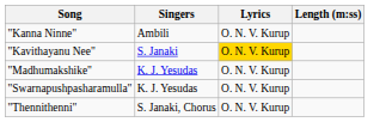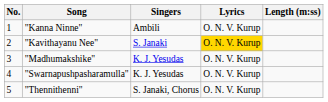+ column: No. | 1 | 2 | 3 | 4 | 5
